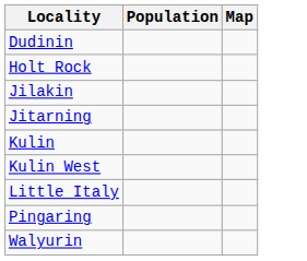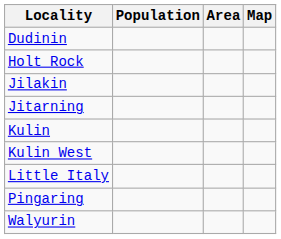+ column: Area
